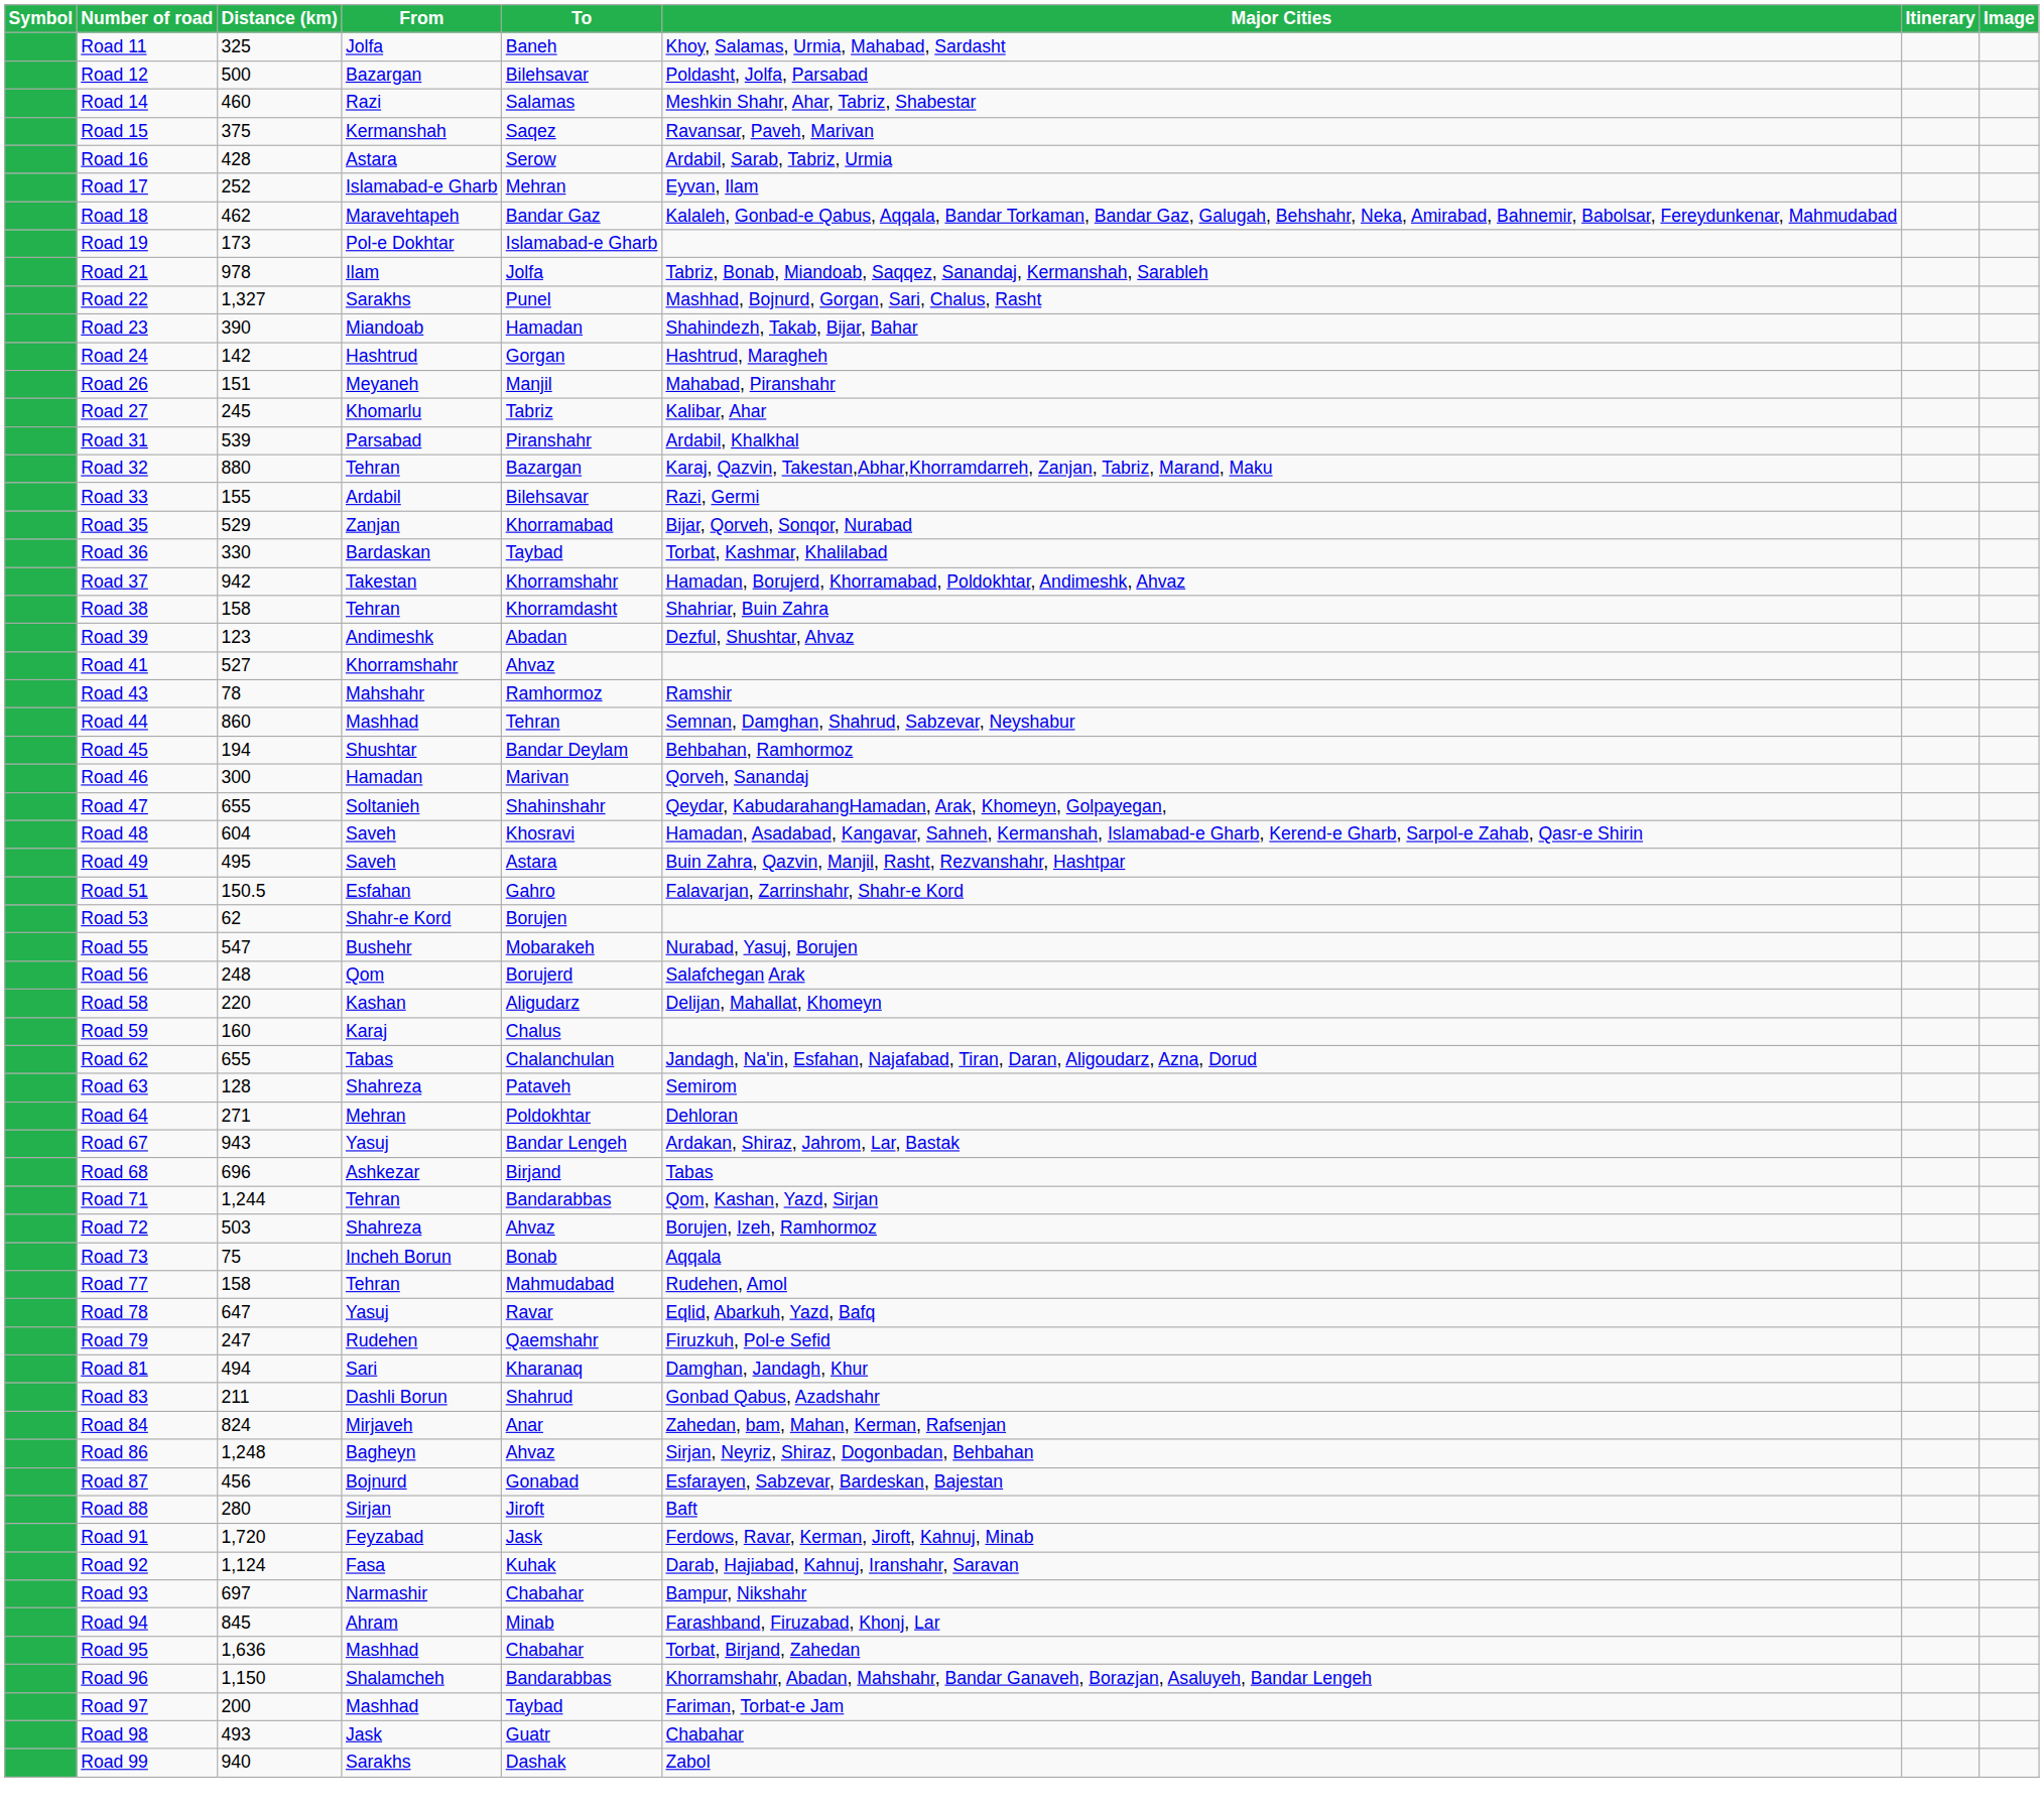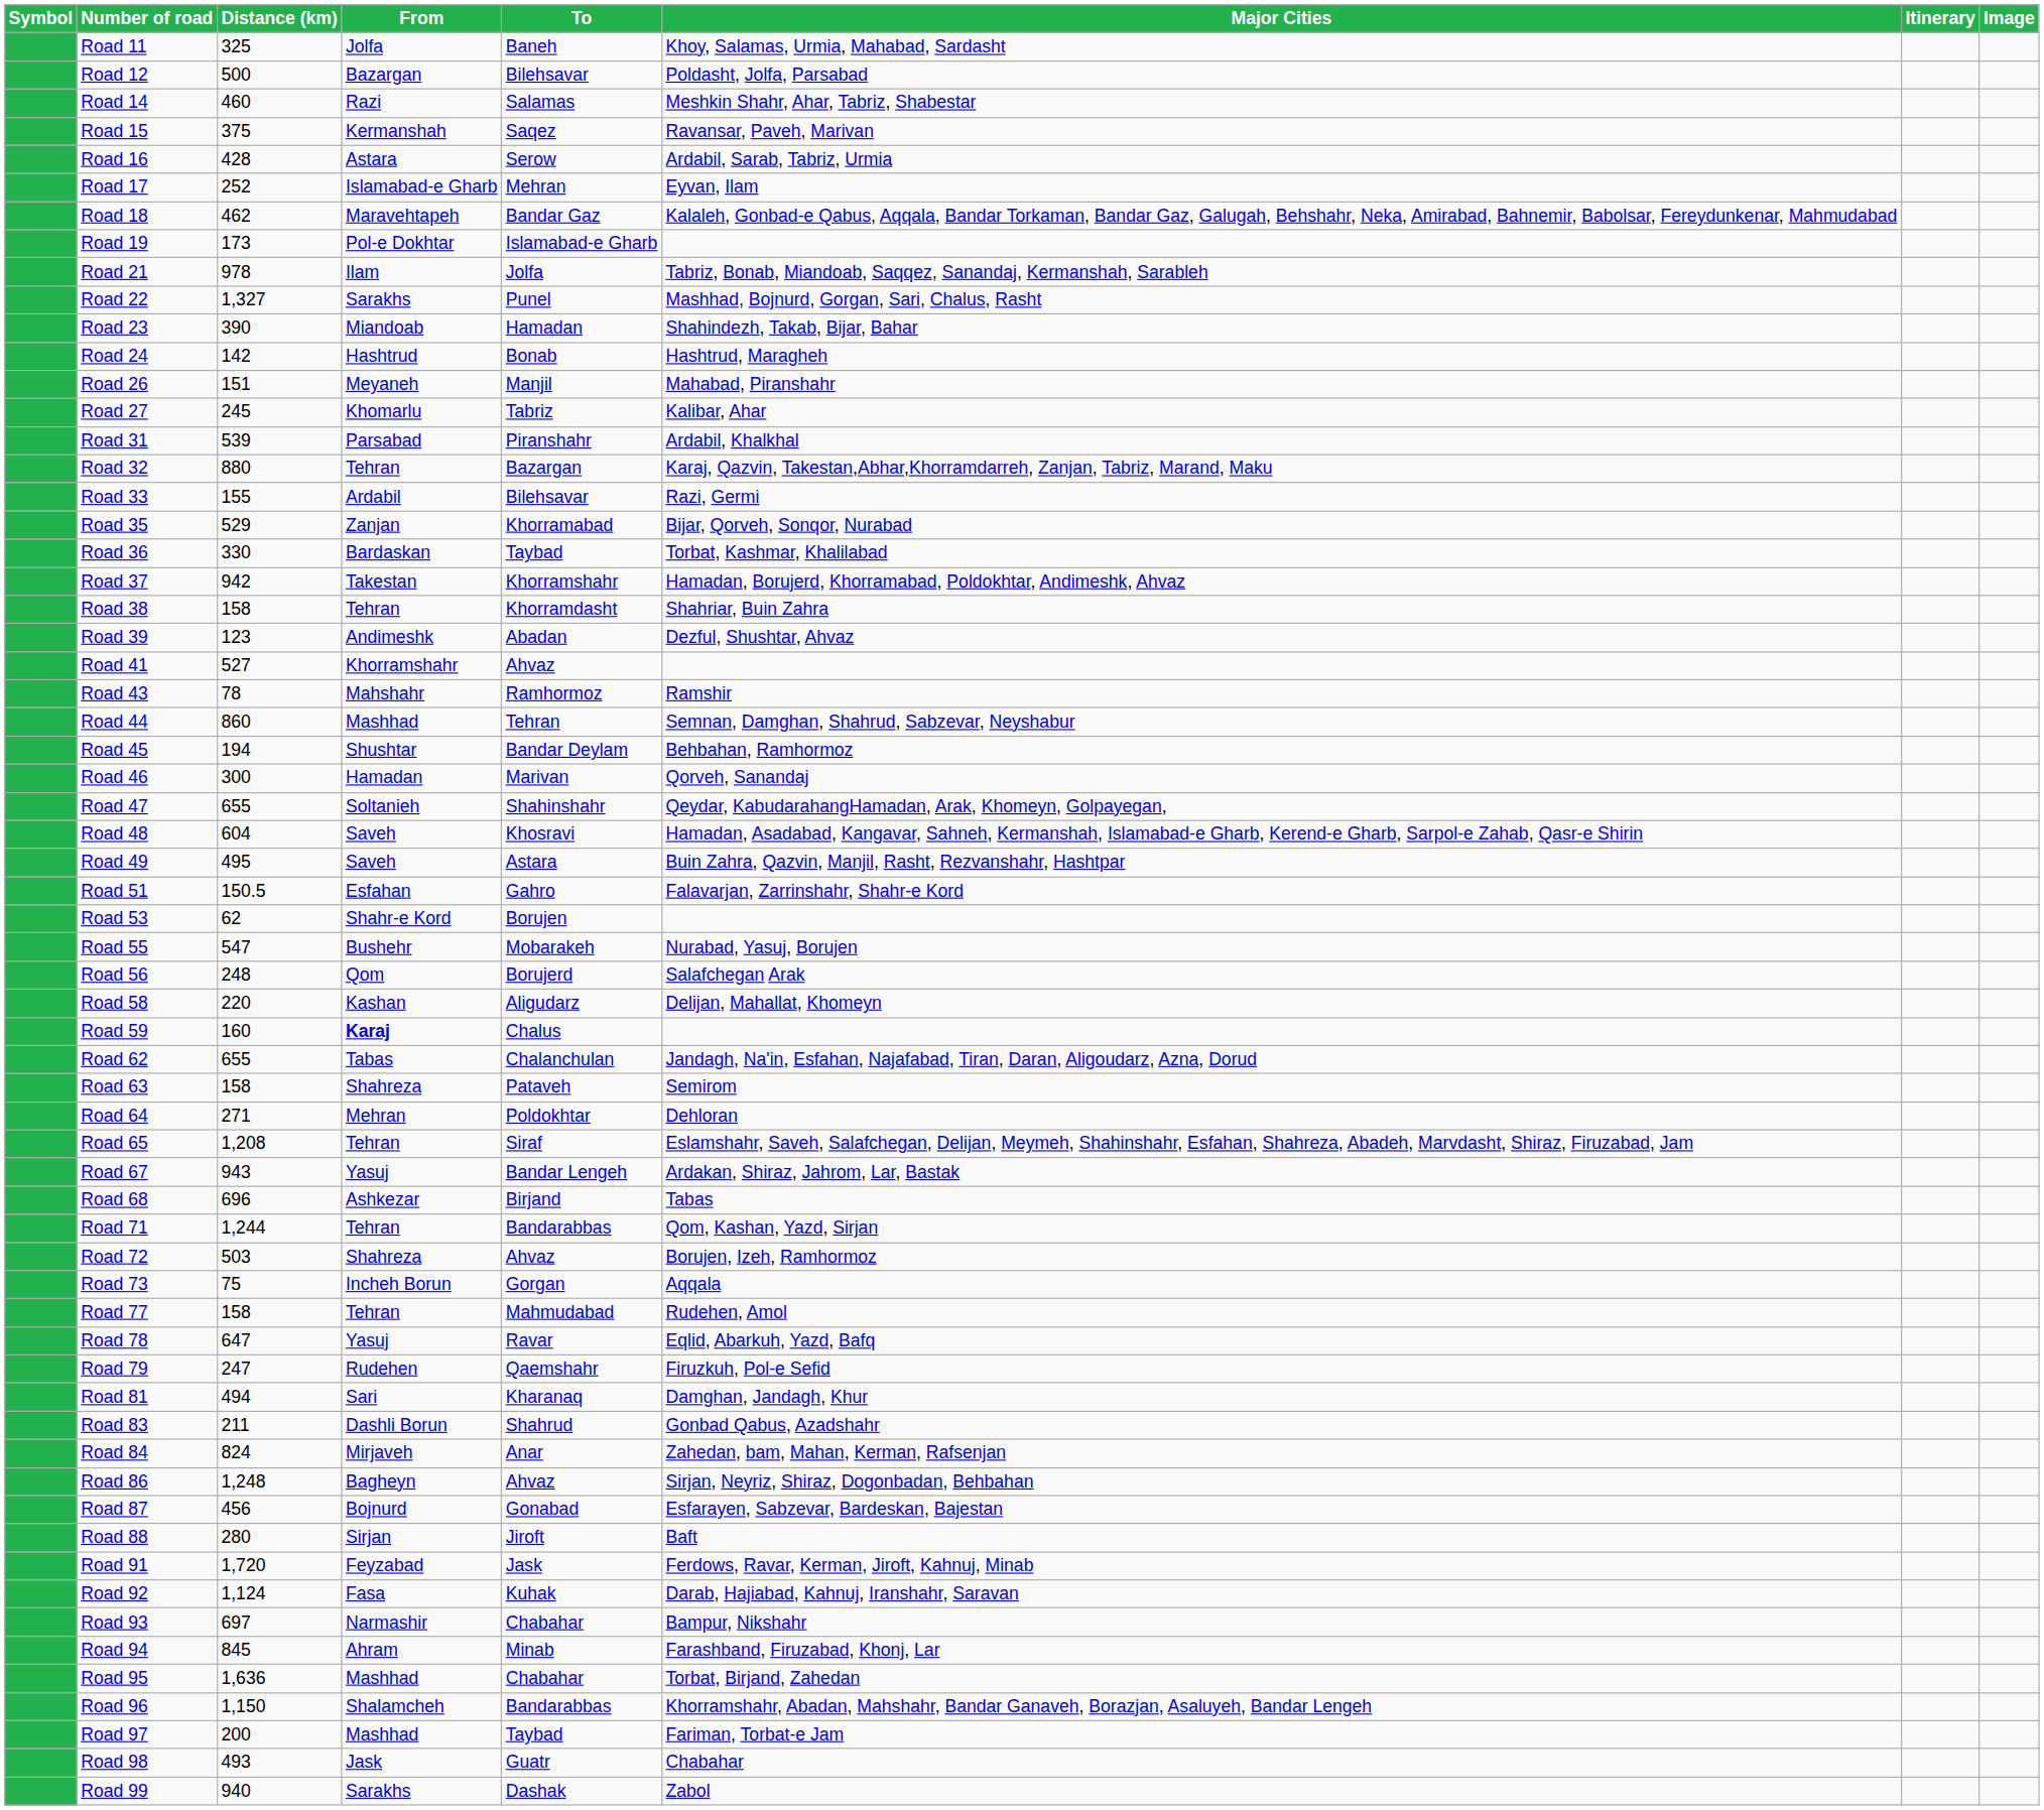Road 24 | To: Gorgan -> Bonab
Road 59 | From: normal -> bold
Road 63 | Distance (km): 128 -> 158
+ row: Road 65 | 1,208 | Tehran | Siraf | Eslamshahr, Saveh, Salafchegan, Delijan, Meymeh, Shahinshahr, Esfahan, Shahreza, Abadeh, Marvdasht, Shiraz, Firuzabad, Jam
Road 73 | To: Bonab -> Gorgan
